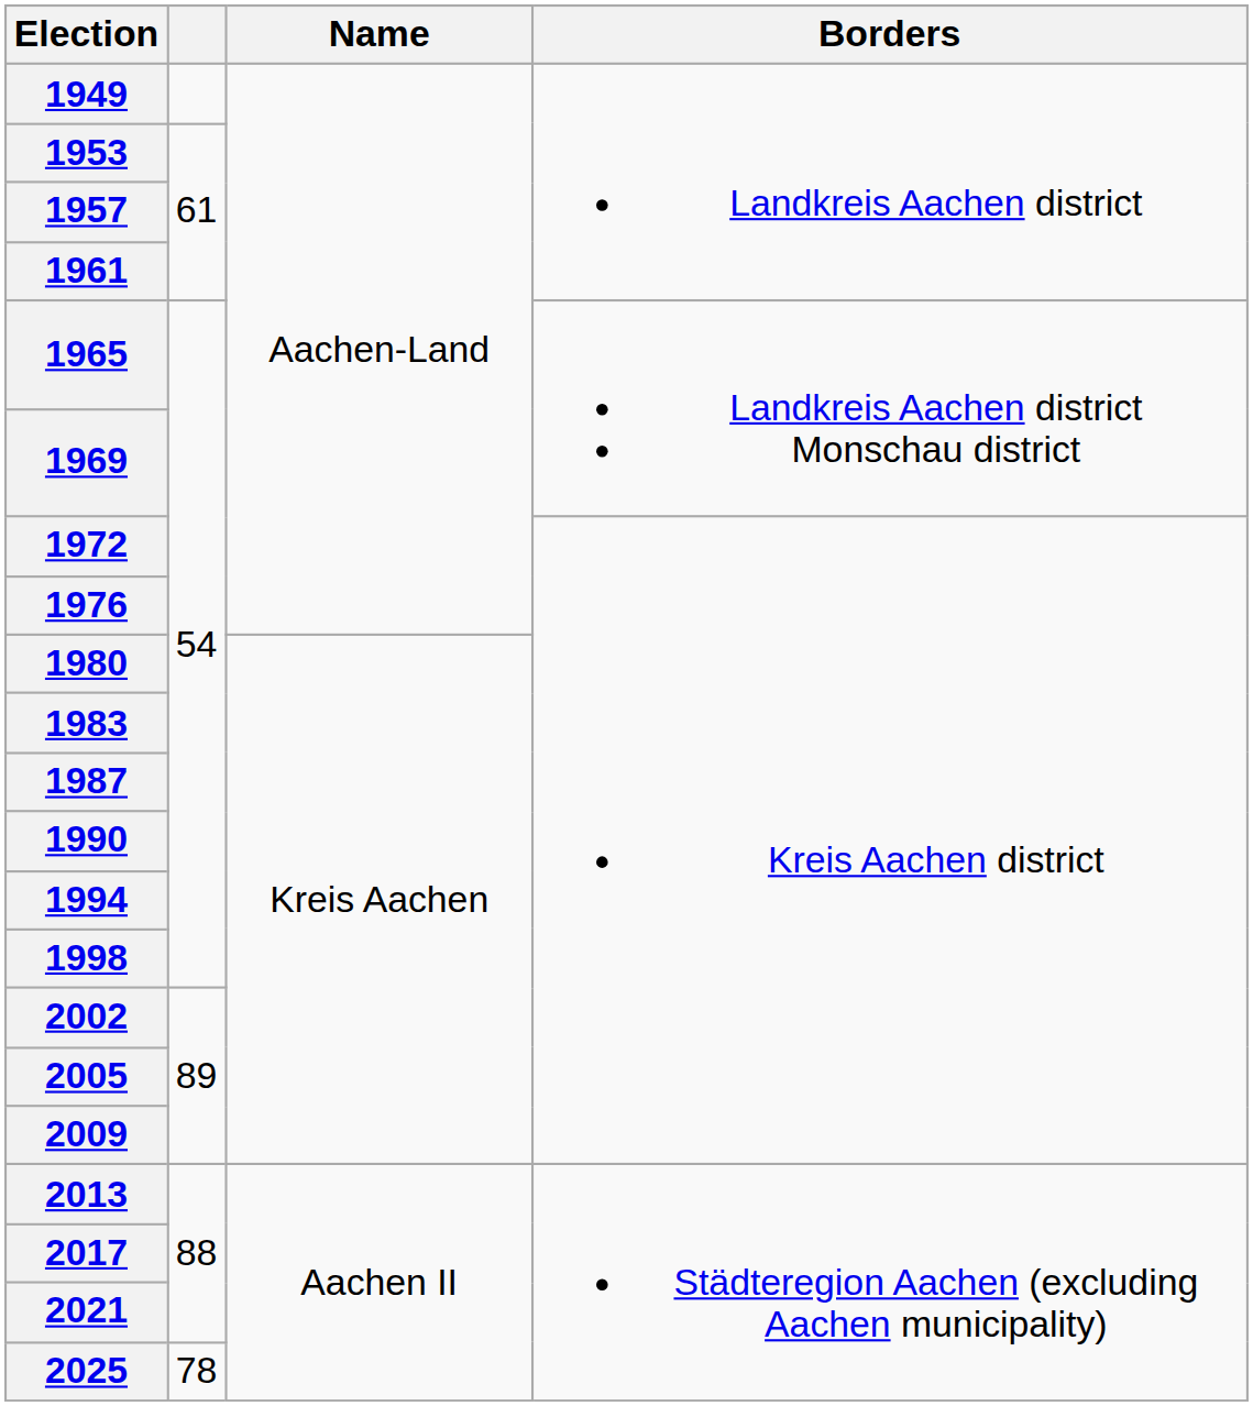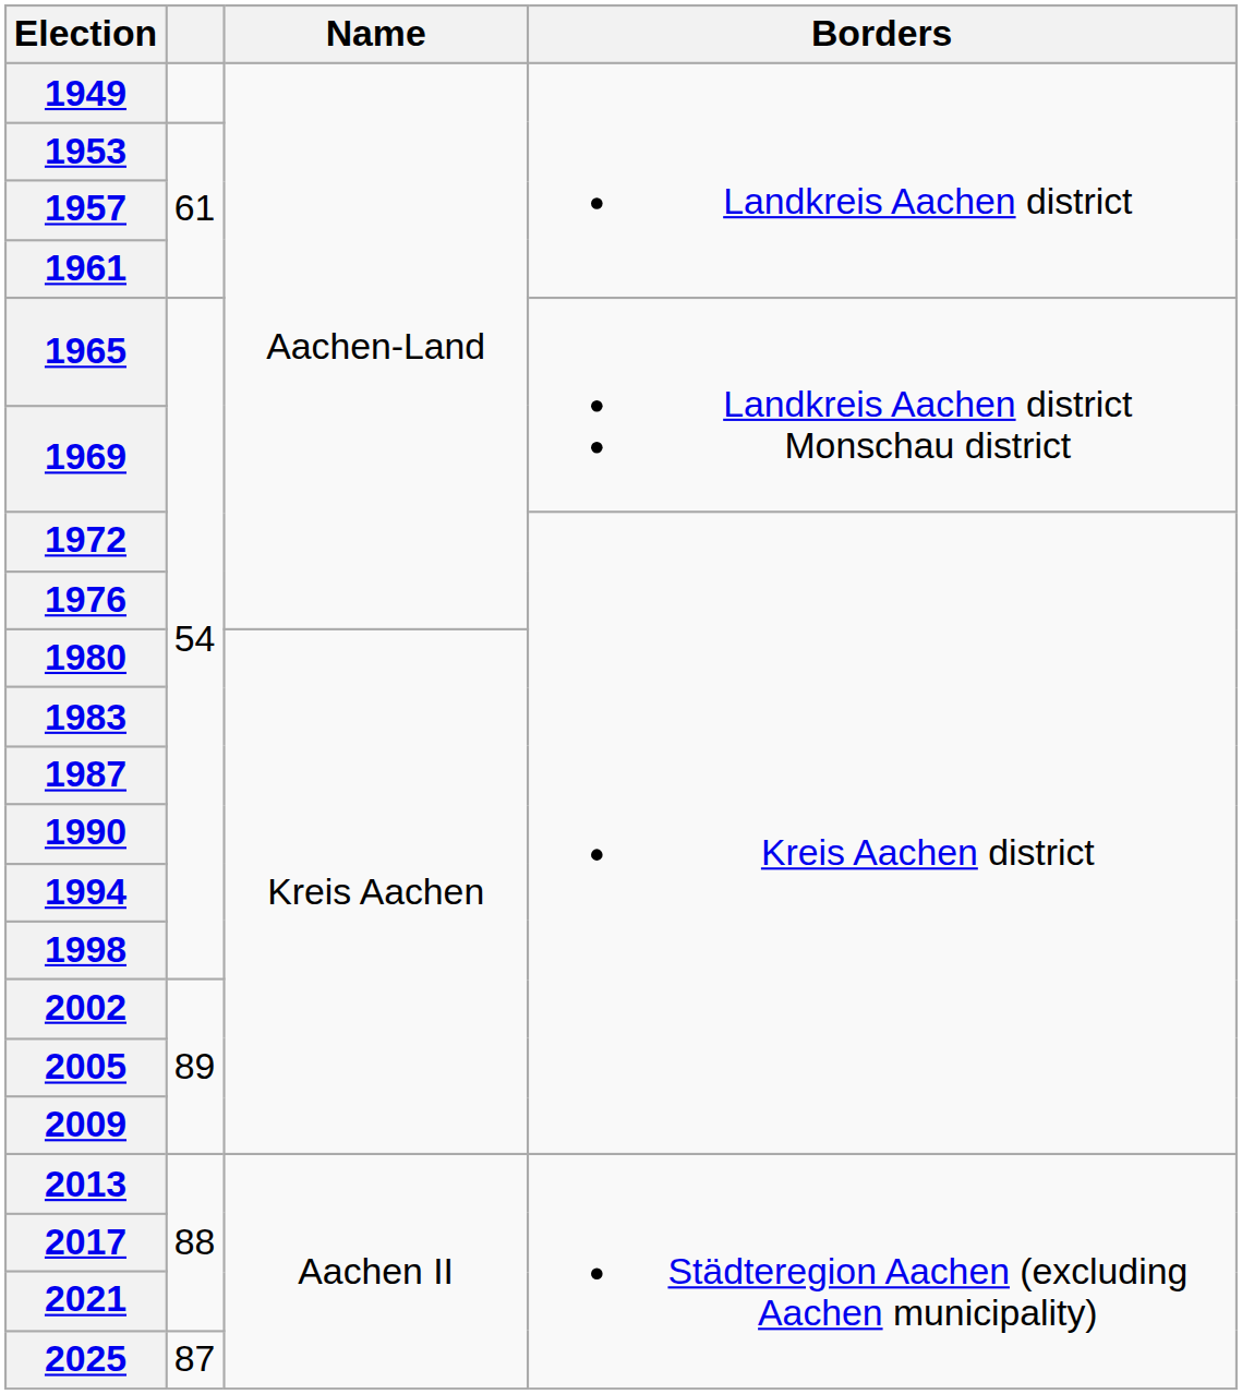2025 | column 2: 78 -> 87
